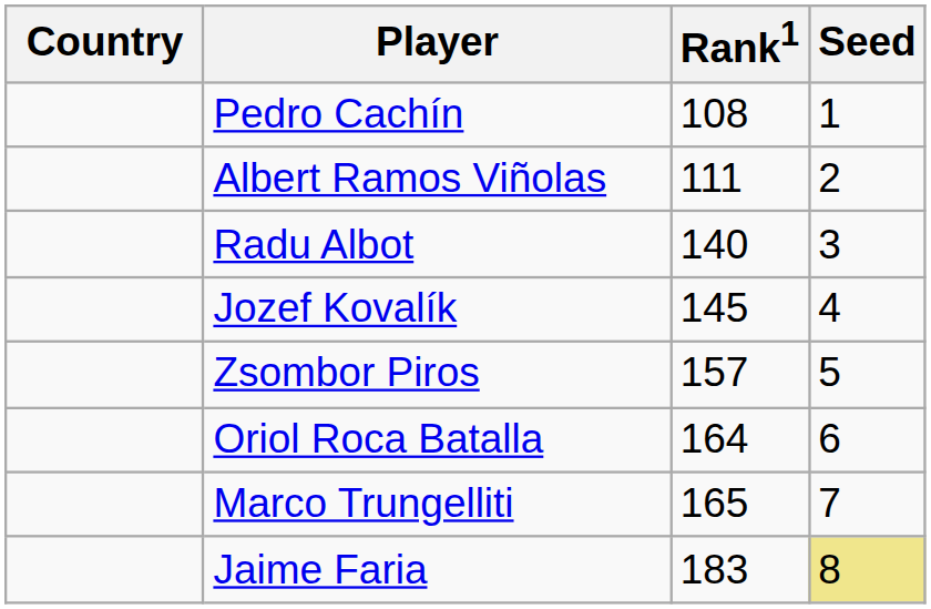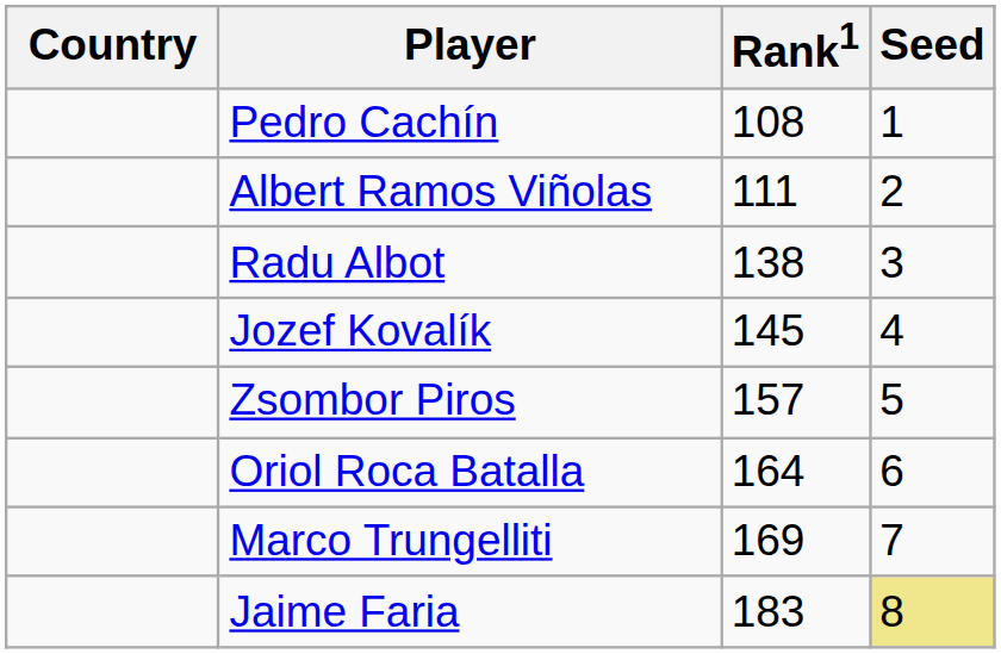Radu Albot | Rank1: 140 -> 138
Marco Trungelliti | Rank1: 165 -> 169
